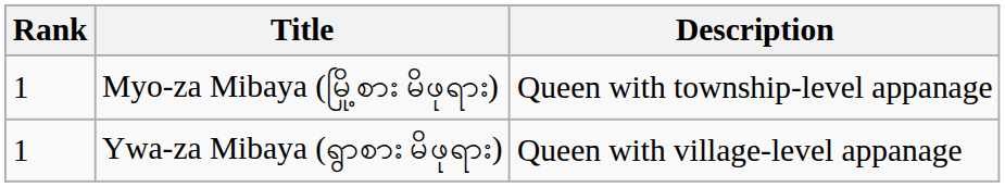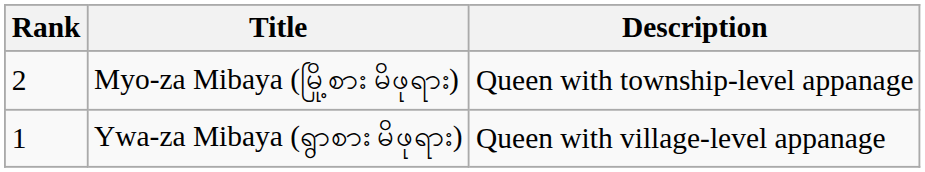Myo-za Mibaya (မြို့စား မိဖုရား) | Rank: 1 -> 2
